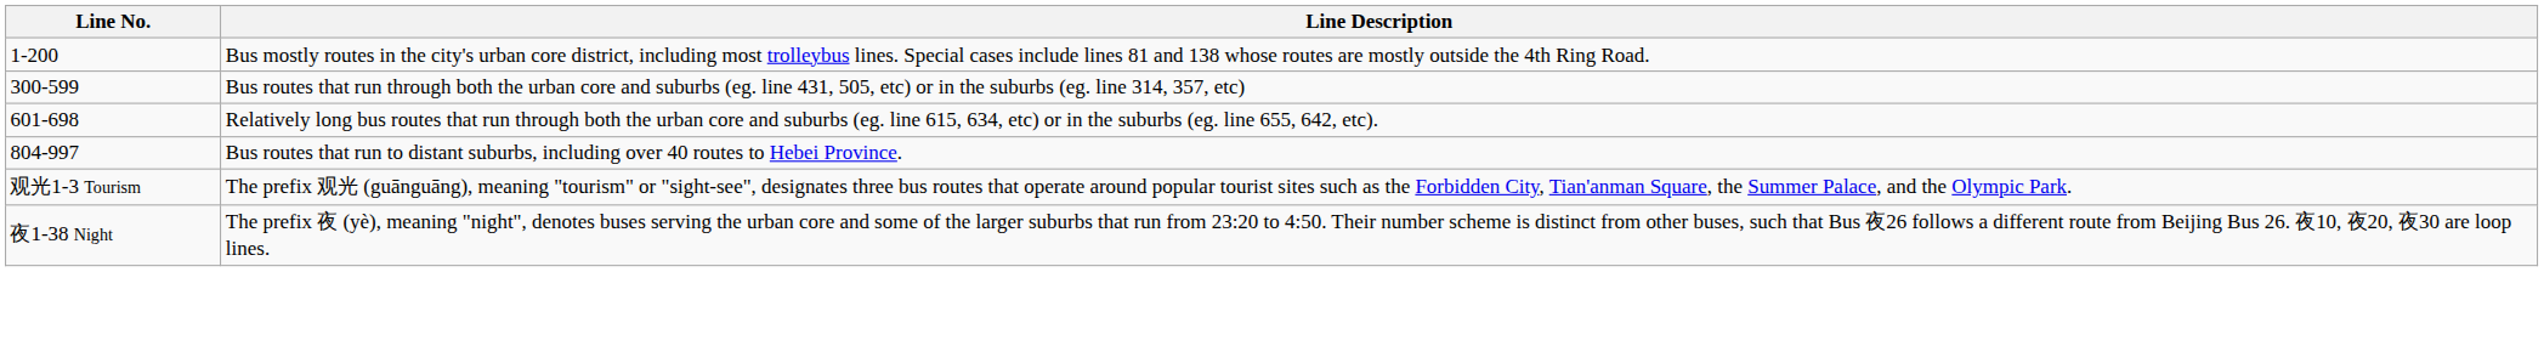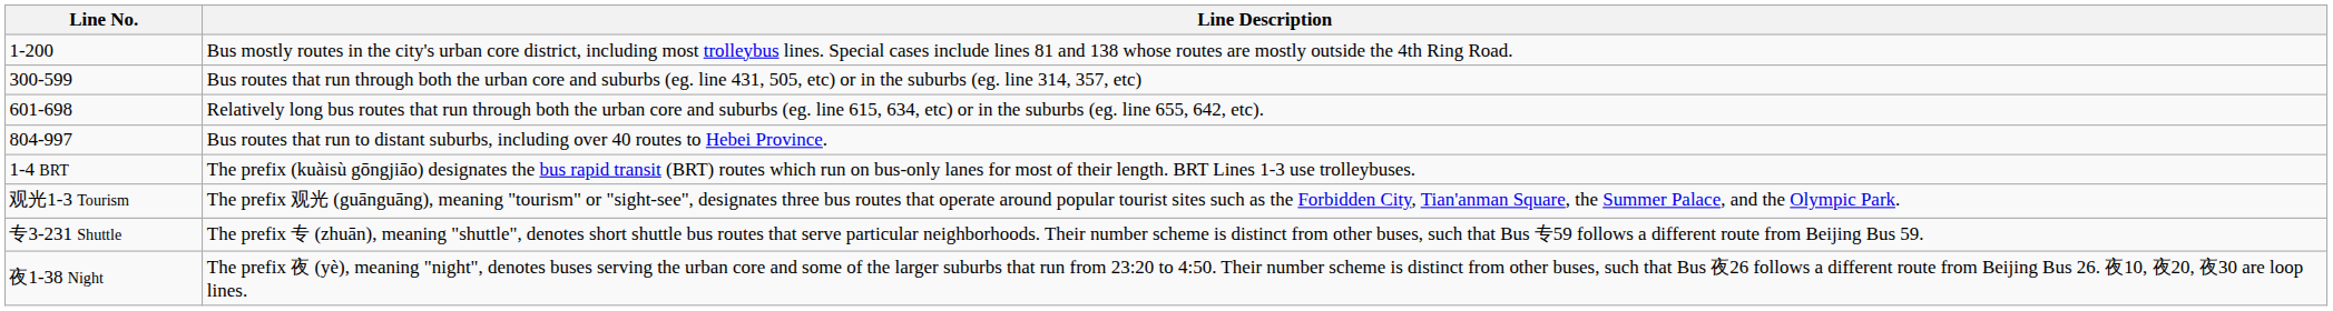+ row: 1-4 BRT | The prefix (kuàisù gōngjiāo) designates the bus rapid transit (BRT) routes which run on bus-only lanes for most of their length. BRT Lines 1-3 use trolleybuses.
+ row: 专3-231 Shuttle | The prefix 专 (zhuān), meaning "shuttle", denotes short shuttle bus routes that serve particular neighborhoods. Their number scheme is distinct from other buses, such that Bus 专59 follows a different route from Beijing Bus 59.
